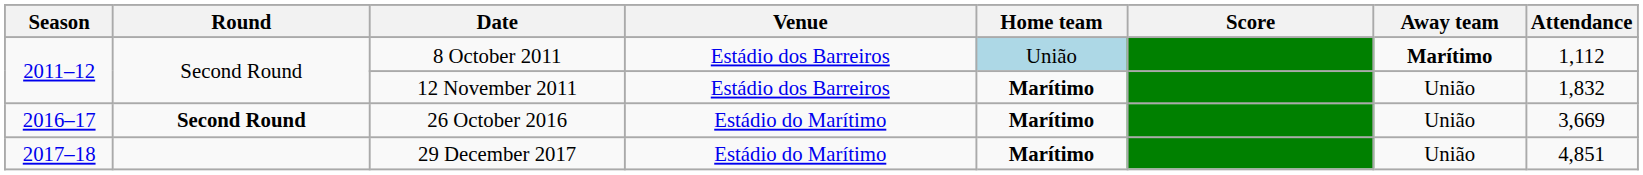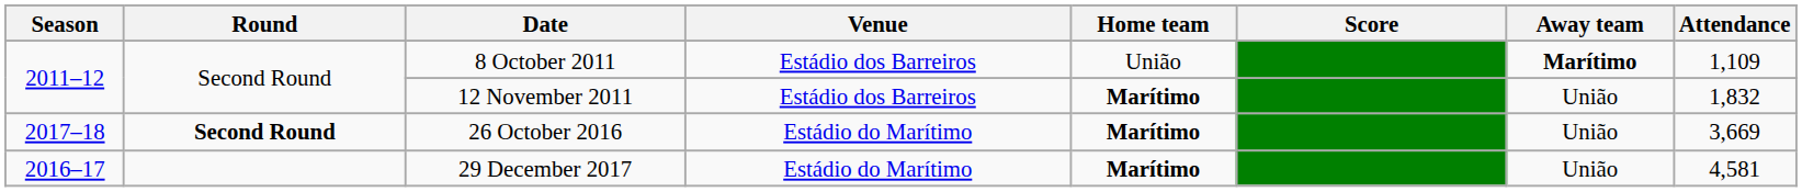8 October 2011 | Home team: lightblue background -> no background
8 October 2011 | Attendance: 1,112 -> 1,109
26 October 2016 | Season: 2016–17 -> 2017–18
29 December 2017 | Season: 2017–18 -> 2016–17
29 December 2017 | Attendance: 4,851 -> 4,581
